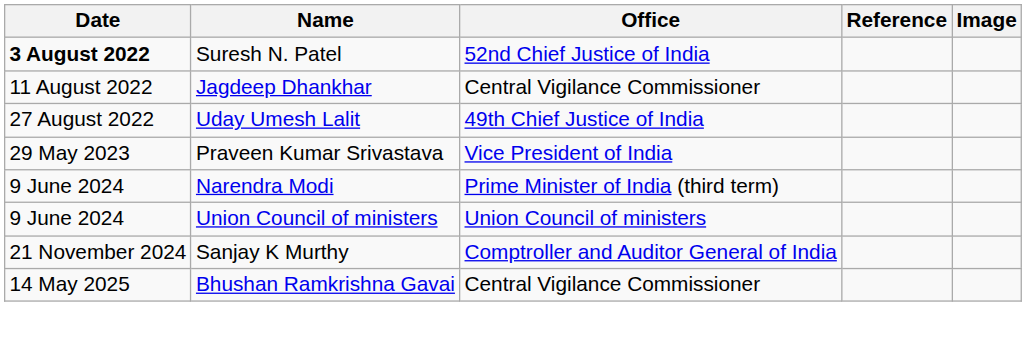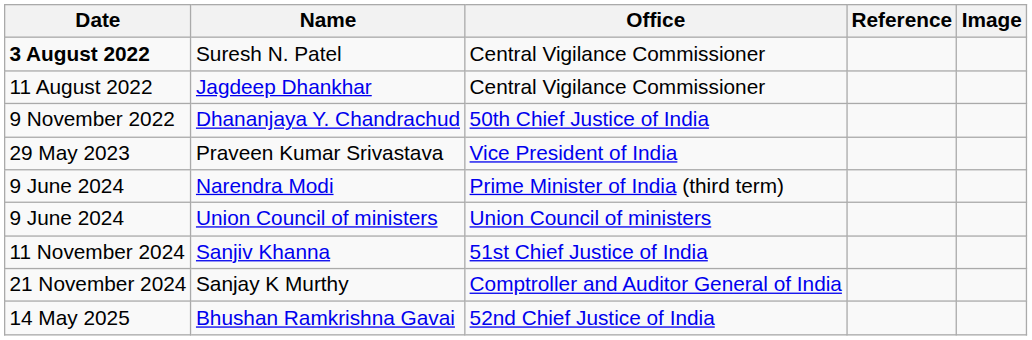Suresh N. Patel | Office: 52nd Chief Justice of India -> Central Vigilance Commissioner
- row: 27 August 2022 | Uday Umesh Lalit | 49th Chief Justice of India
+ row: 9 November 2022 | Dhananjaya Y. Chandrachud | 50th Chief Justice of India
+ row: 11 November 2024 | Sanjiv Khanna | 51st Chief Justice of India
Bhushan Ramkrishna Gavai | Office: Central Vigilance Commissioner -> 52nd Chief Justice of India
